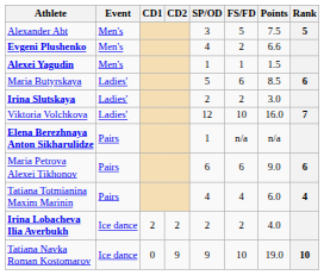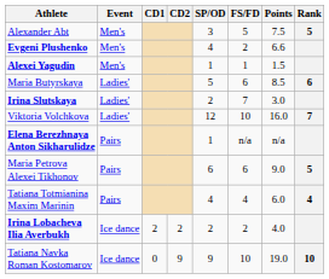Irina Slutskaya | FS/FD: 2 -> 7
Maria Petrova Alexei Tikhonov | Rank: 6 -> 5
